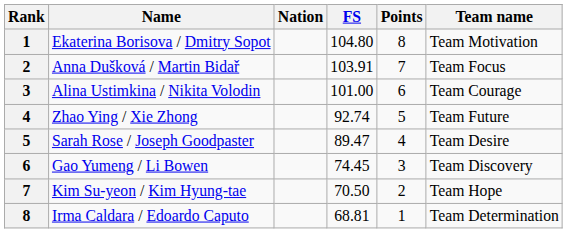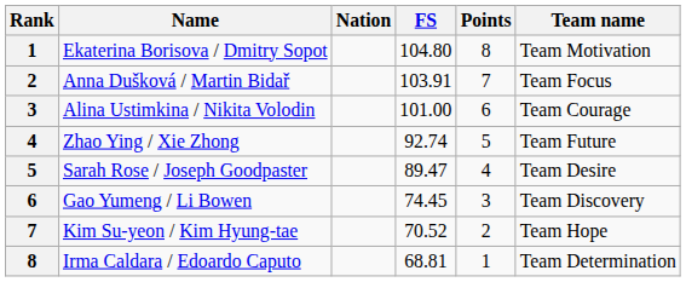Kim Su-yeon / Kim Hyung-tae | FS: 70.50 -> 70.52
